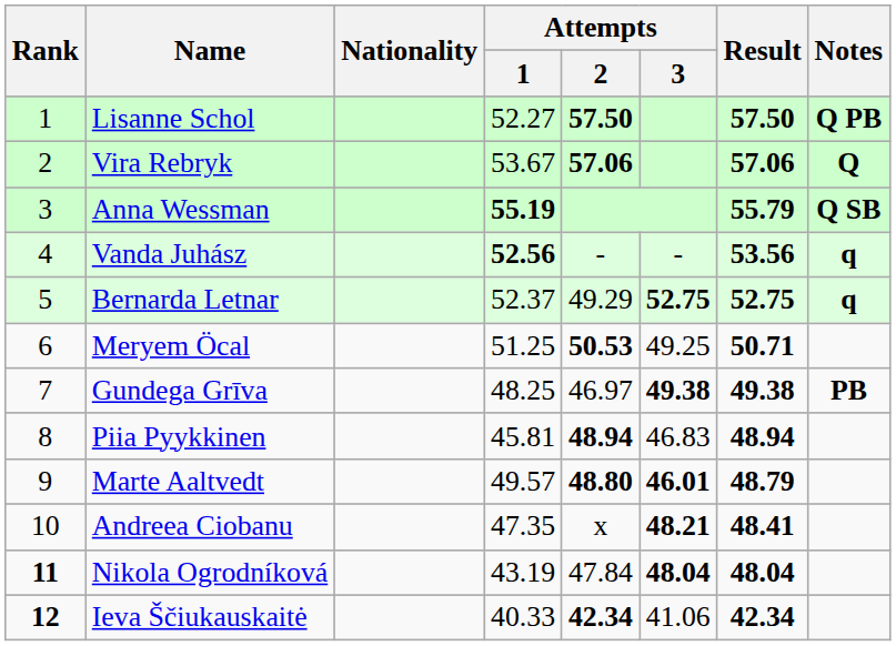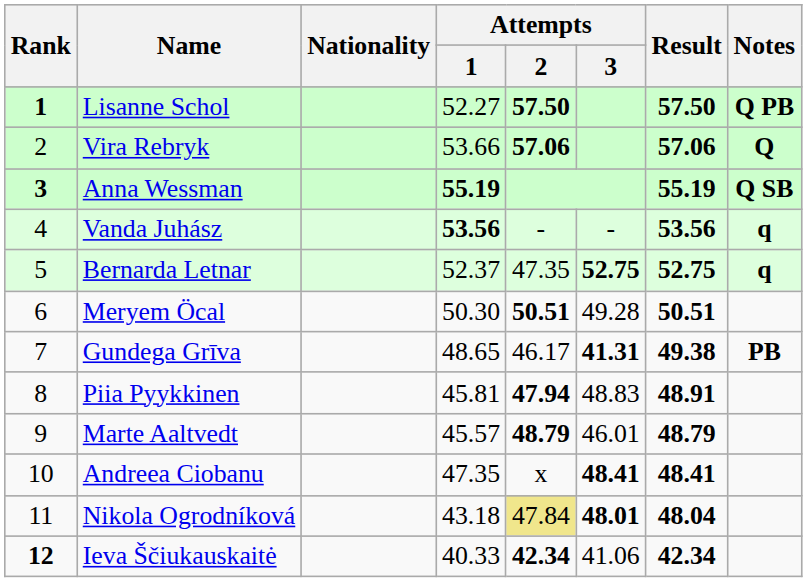Lisanne Schol | Rank: normal -> bold
Vira Rebryk | Attempts / 1: 53.67 -> 53.66
Anna Wessman | Rank: normal -> bold
Anna Wessman | Result: 55.79 -> 55.19
Vanda Juhász | Attempts / 1: 52.56 -> 53.56
Bernarda Letnar | Attempts / 2: 49.29 -> 47.35
Meryem Öcal | Attempts / 1: 51.25 -> 50.30
Meryem Öcal | Attempts / 2: 50.53 -> 50.51
Meryem Öcal | Attempts / 3: 49.25 -> 49.28
Meryem Öcal | Result: 50.71 -> 50.51
Gundega Grīva | Attempts / 1: 48.25 -> 48.65
Gundega Grīva | Attempts / 2: 46.97 -> 46.17
Gundega Grīva | Attempts / 3: 49.38 -> 41.31
Piia Pyykkinen | Attempts / 2: 48.94 -> 47.94
Piia Pyykkinen | Attempts / 3: 46.83 -> 48.83
Piia Pyykkinen | Result: 48.94 -> 48.91
Marte Aaltvedt | Attempts / 1: 49.57 -> 45.57
Marte Aaltvedt | Attempts / 2: 48.80 -> 48.79
Marte Aaltvedt | Attempts / 3: bold -> normal
Andreea Ciobanu | Attempts / 3: 48.21 -> 48.41
Nikola Ogrodníková | Rank: bold -> normal
Nikola Ogrodníková | Attempts / 1: 43.19 -> 43.18
Nikola Ogrodníková | Attempts / 2: no background -> khaki background
Nikola Ogrodníková | Attempts / 3: 48.04 -> 48.01
